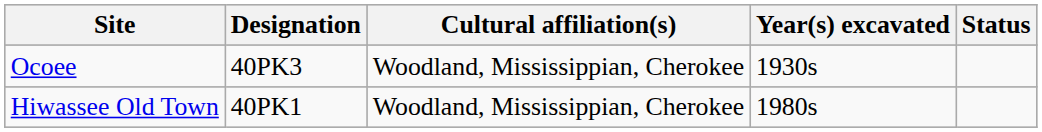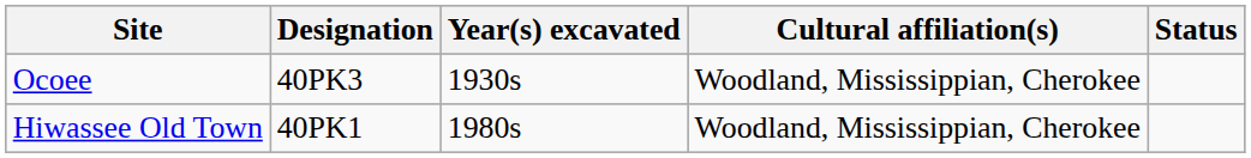columns swapped: Cultural affiliation(s) <-> Year(s) excavated
